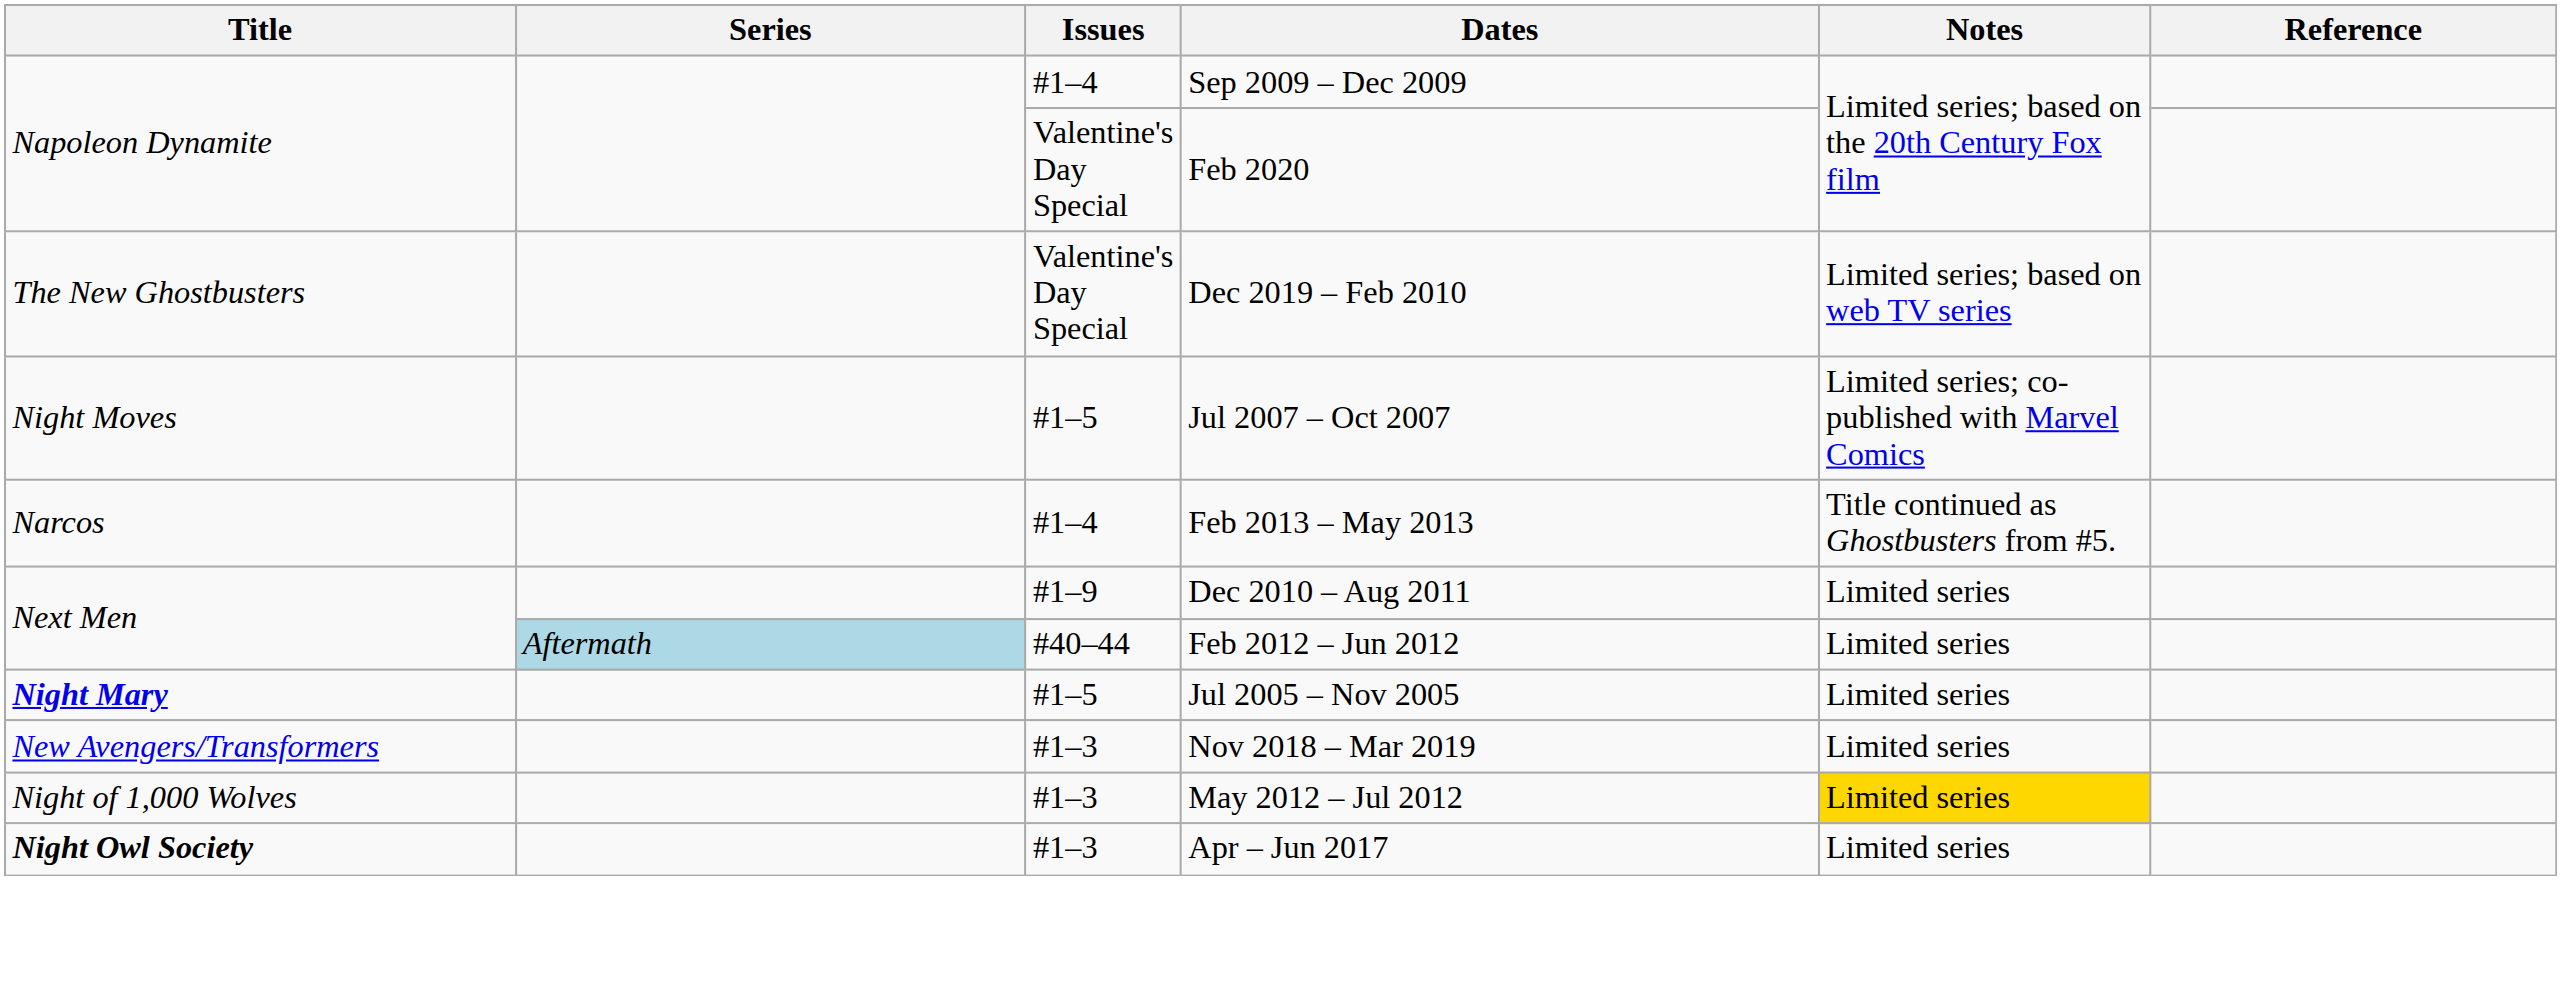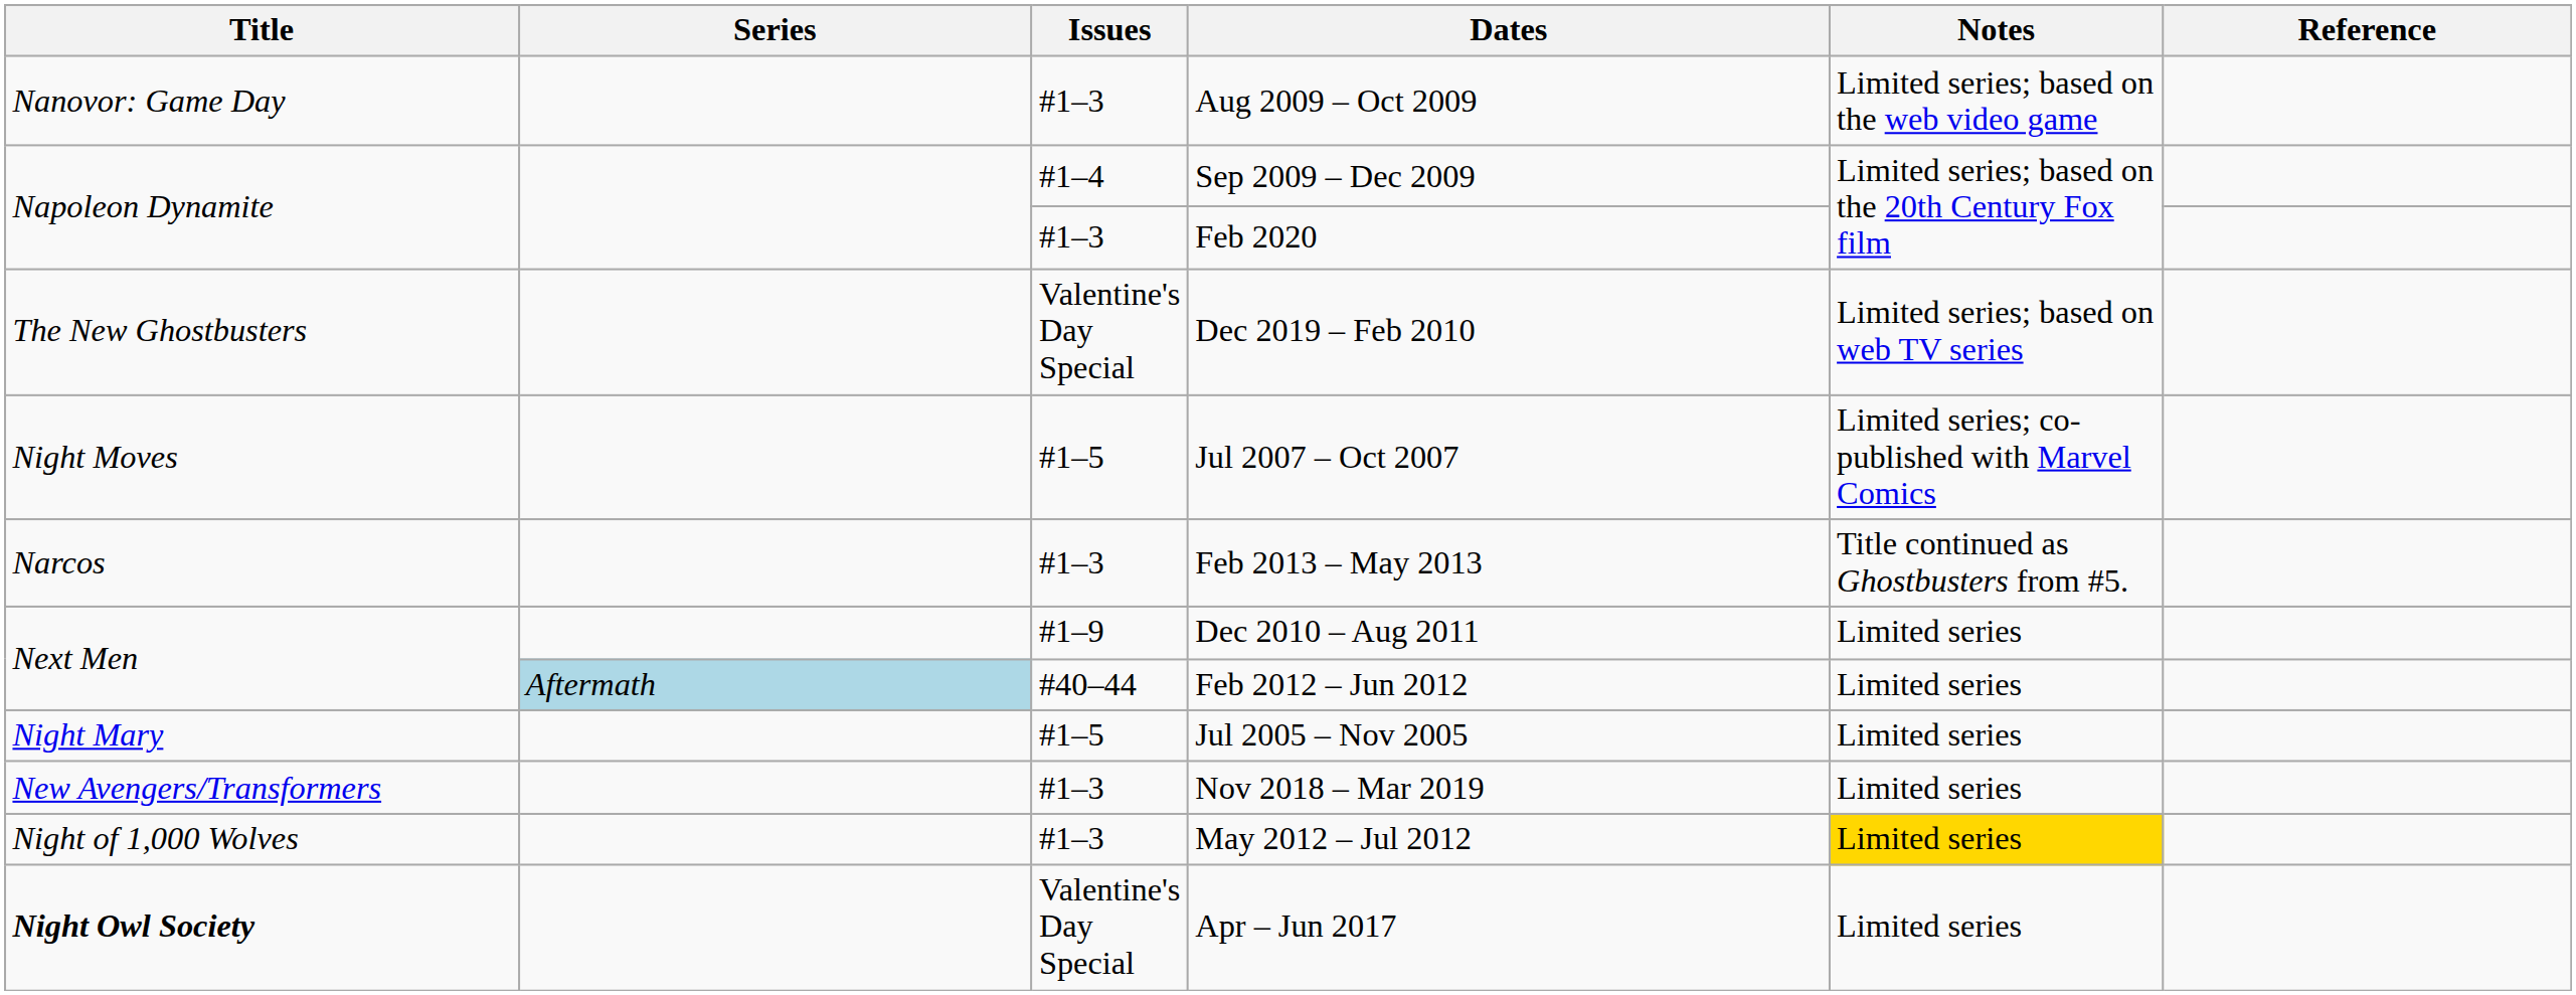+ row: Nanovor: Game Day | #1–3 | Aug 2009 – Oct 2009 | Limited series; based on the web video game
Feb 2020 | Issues: Valentine's Day Special -> #1–3
Feb 2013 – May 2013 | Issues: #1–4 -> #1–3
Jul 2005 – Nov 2005 | Title: bold -> normal
Apr – Jun 2017 | Issues: #1–3 -> Valentine's Day Special
